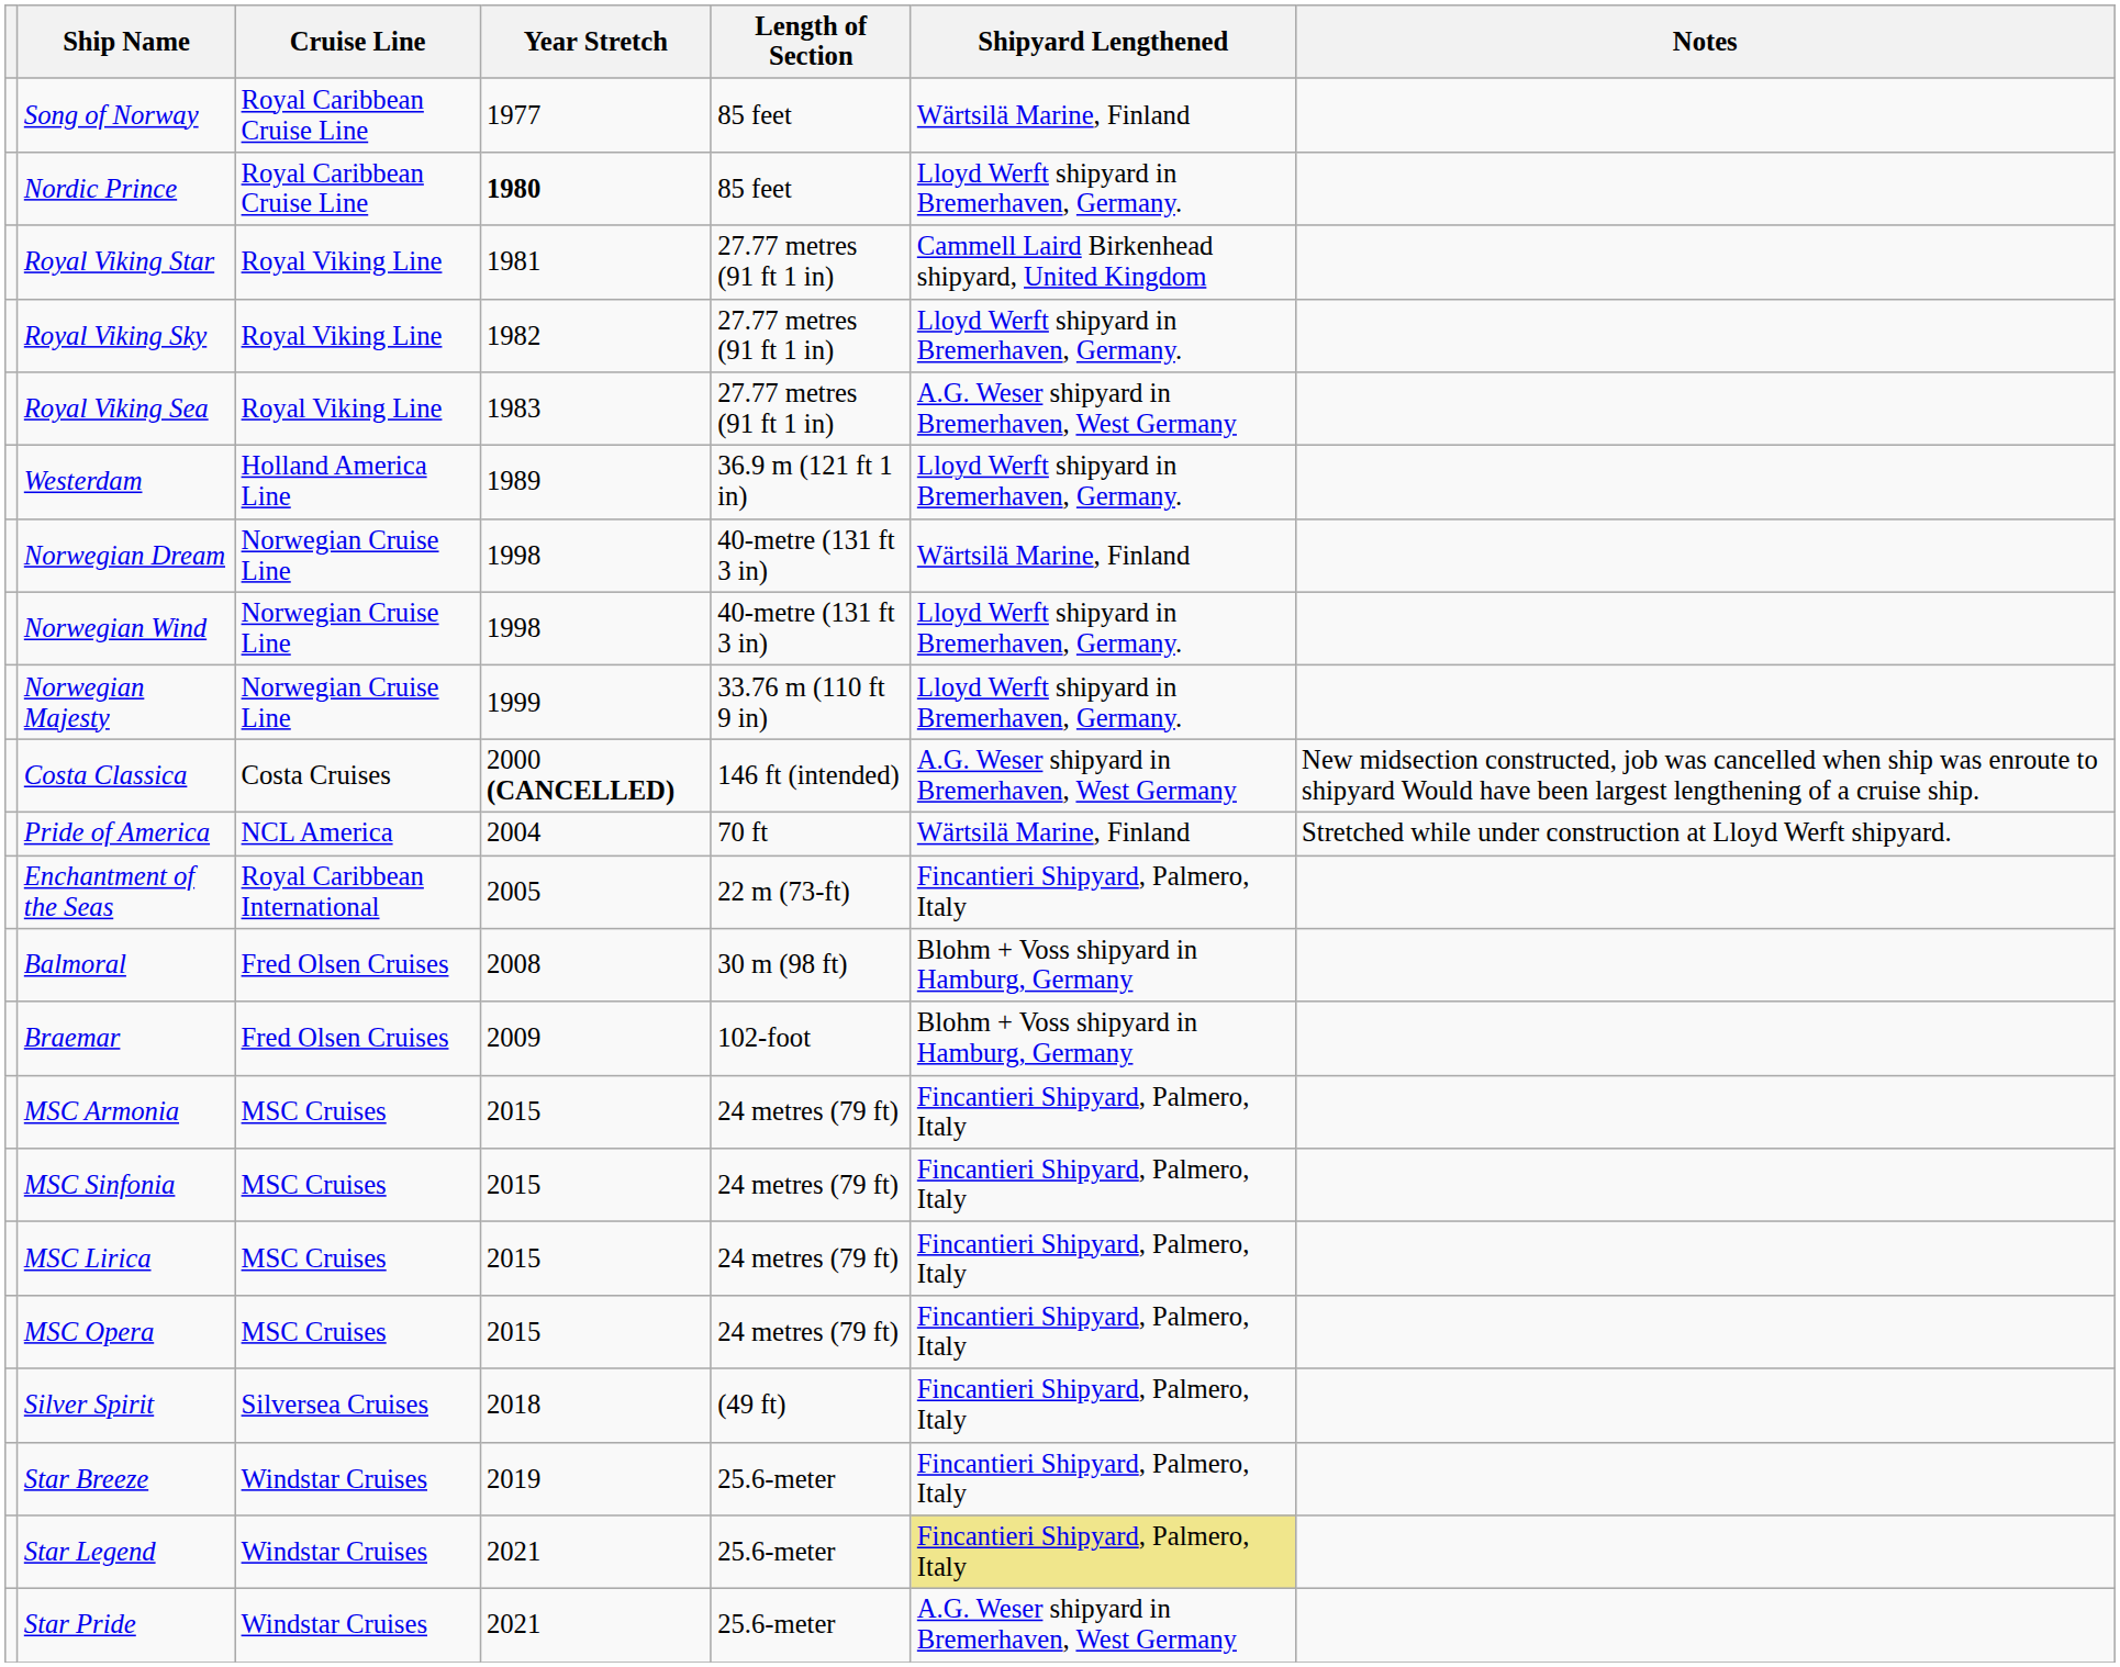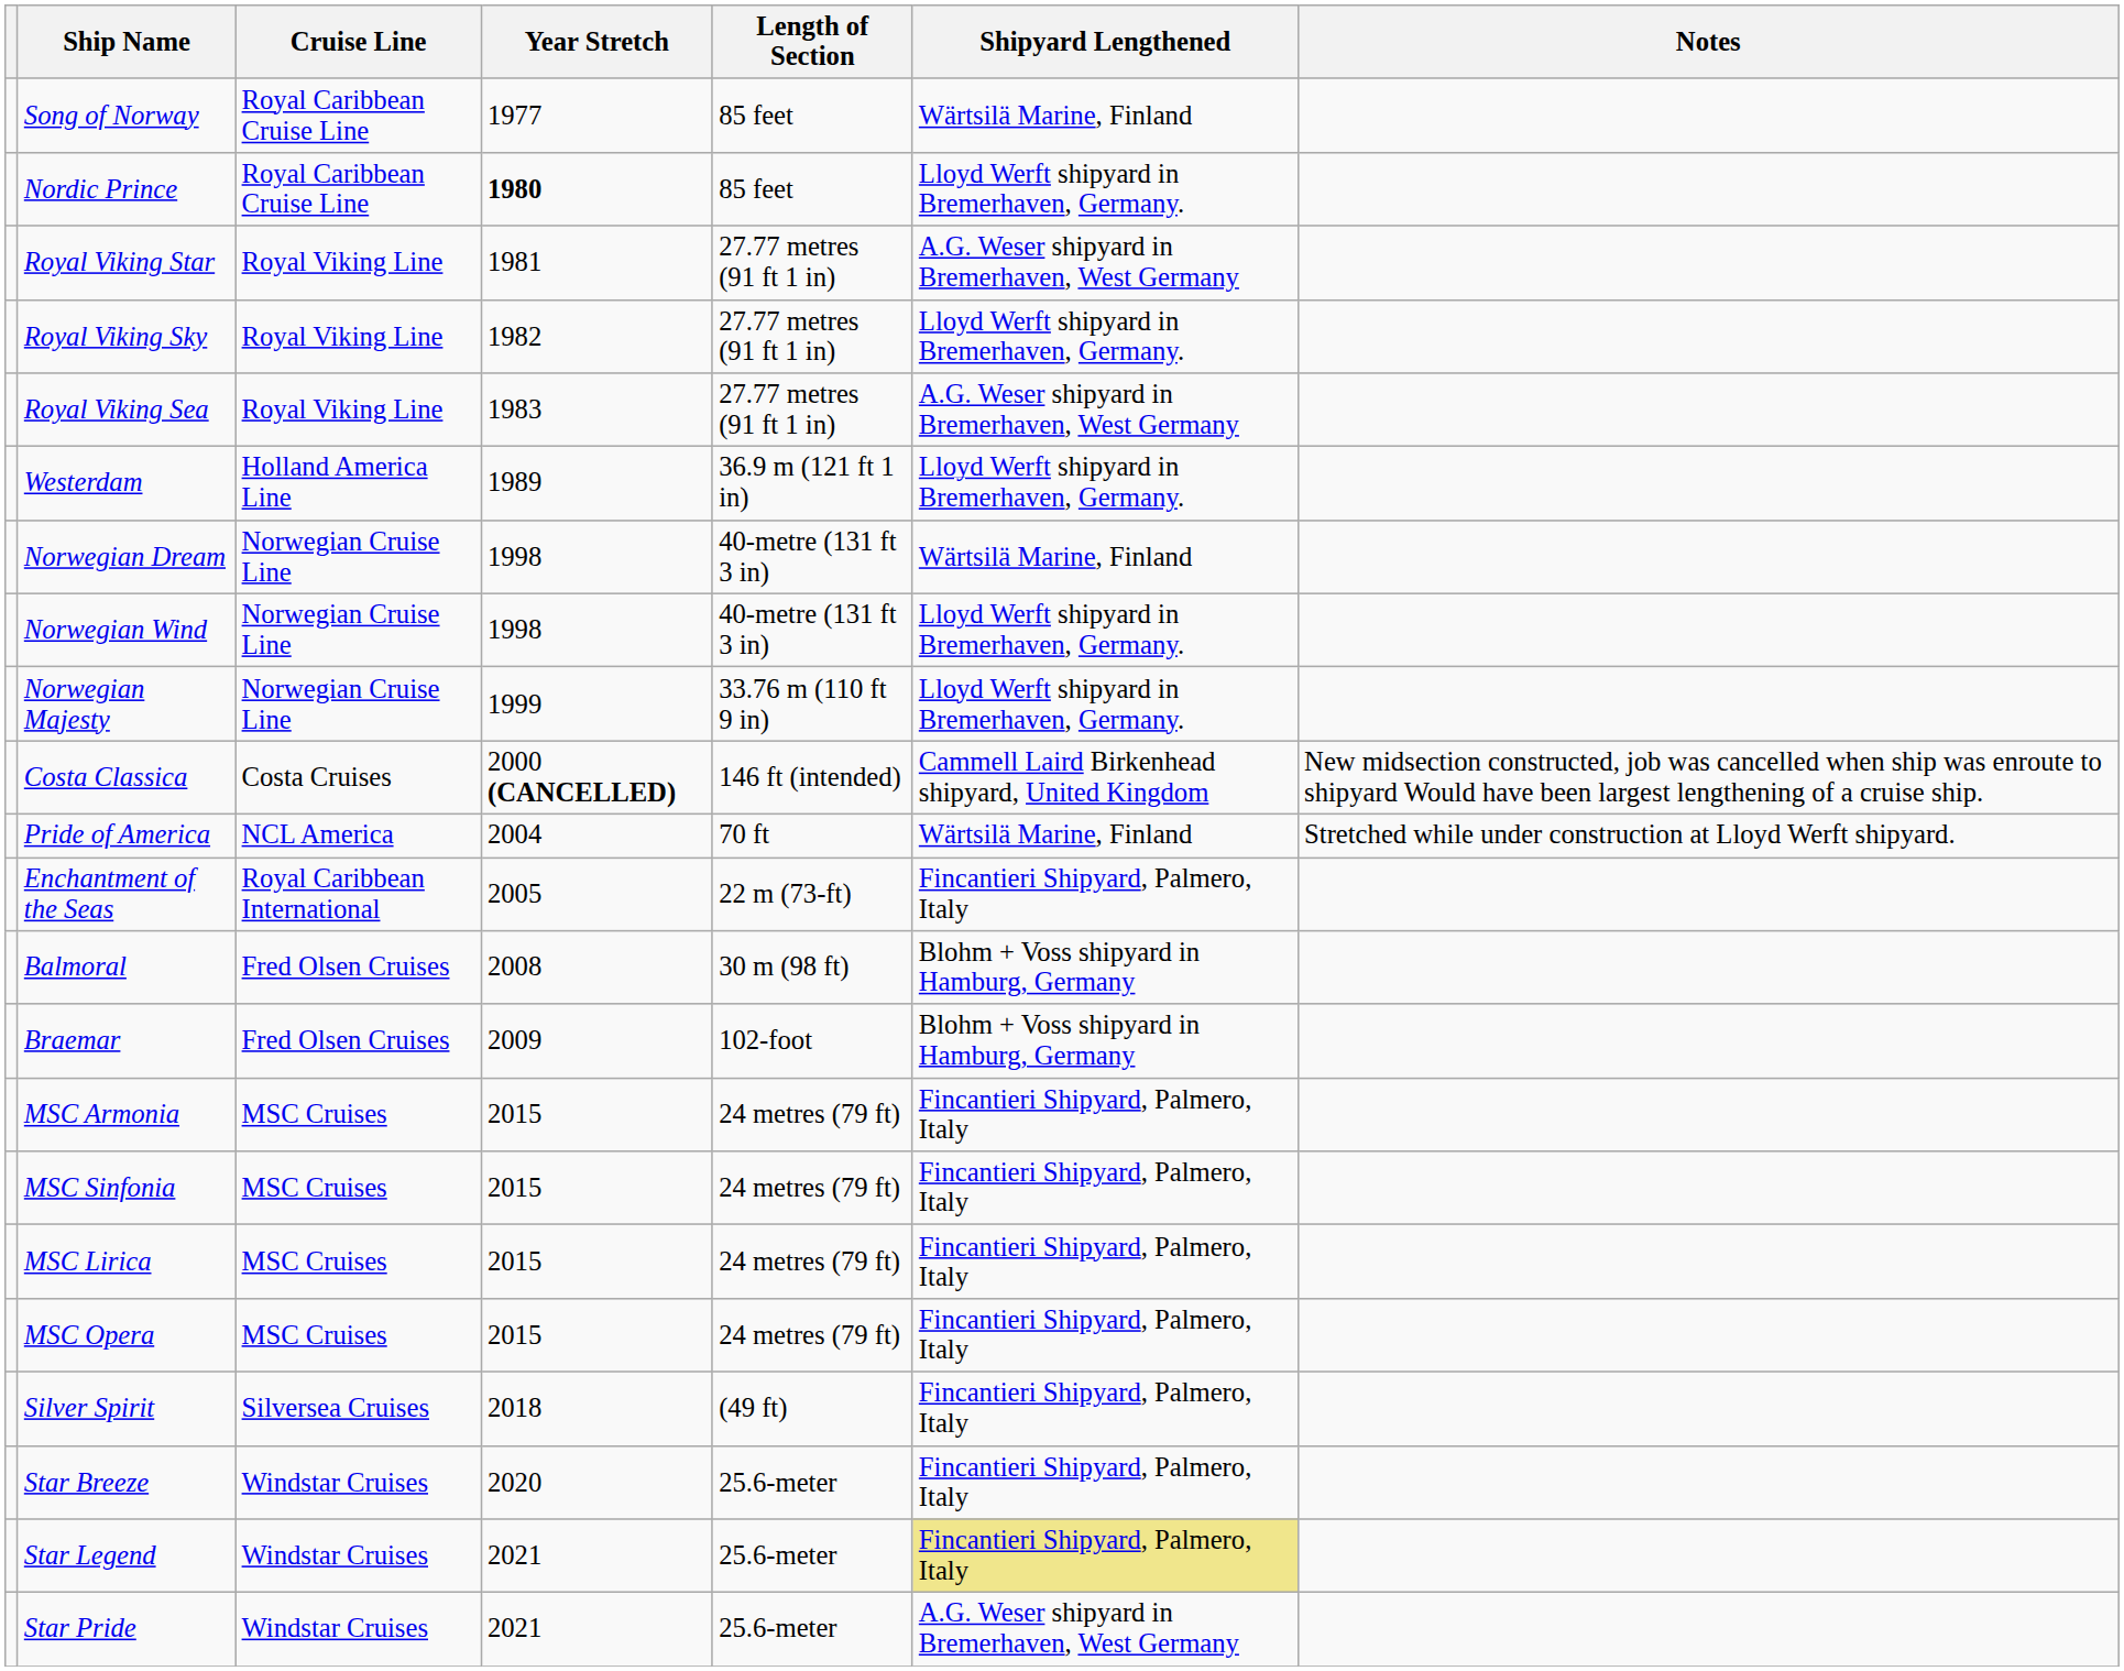Royal Viking Star | Shipyard Lengthened: Cammell Laird Birkenhead shipyard, United Kingdom -> A.G. Weser shipyard in Bremerhaven, West Germany
Costa Classica | Shipyard Lengthened: A.G. Weser shipyard in Bremerhaven, West Germany -> Cammell Laird Birkenhead shipyard, United Kingdom
Star Breeze | Year Stretch: 2019 -> 2020
